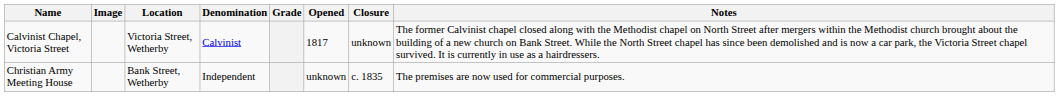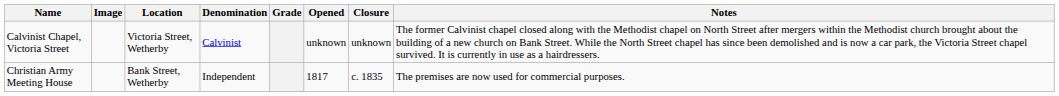Calvinist Chapel, Victoria Street | Opened: 1817 -> unknown
Christian Army Meeting House | Opened: unknown -> 1817
